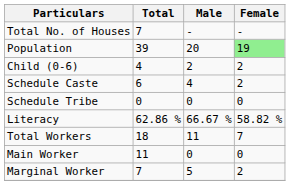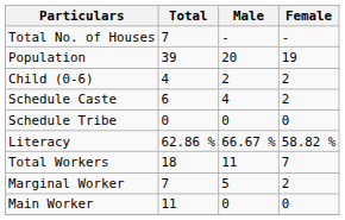Population | Female: lightgreen background -> no background
rows swapped: Main Worker <-> Marginal Worker
